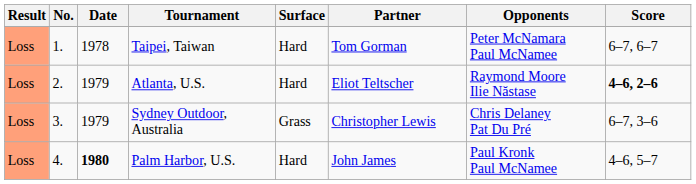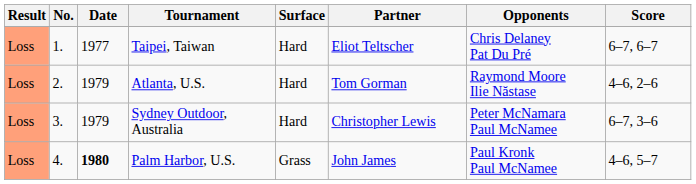Taipei, Taiwan | Date: 1978 -> 1977
Taipei, Taiwan | Partner: Tom Gorman -> Eliot Teltscher
Taipei, Taiwan | Opponents: Peter McNamara Paul McNamee -> Chris Delaney Pat Du Pré
Atlanta, U.S. | Partner: Eliot Teltscher -> Tom Gorman
Atlanta, U.S. | Score: bold -> normal
Sydney Outdoor, Australia | Surface: Grass -> Hard
Sydney Outdoor, Australia | Opponents: Chris Delaney Pat Du Pré -> Peter McNamara Paul McNamee
Palm Harbor, U.S. | Surface: Hard -> Grass
